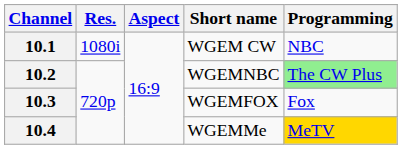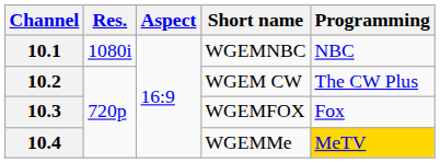10.1 | Short name: WGEM CW -> WGEMNBC
10.2 | Short name: WGEMNBC -> WGEM CW
10.2 | Programming: lightgreen background -> no background
